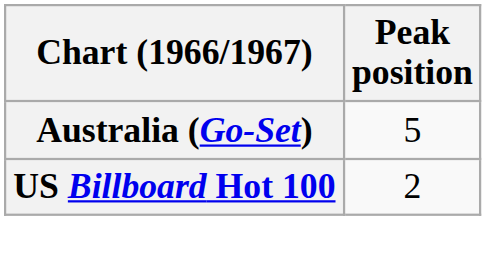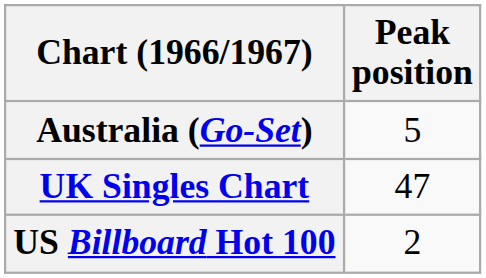+ row: UK Singles Chart | 47
